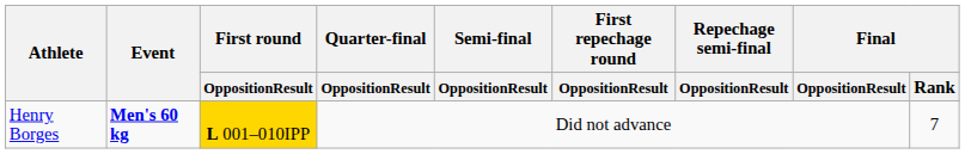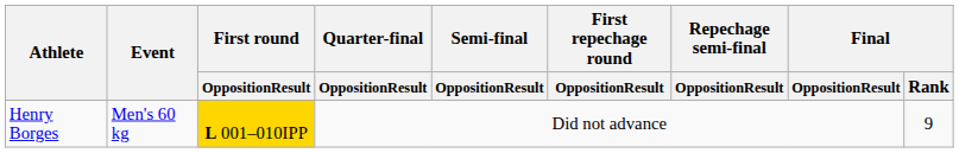Henry Borges | Event: bold -> normal
Henry Borges | Final / Rank: 7 -> 9
